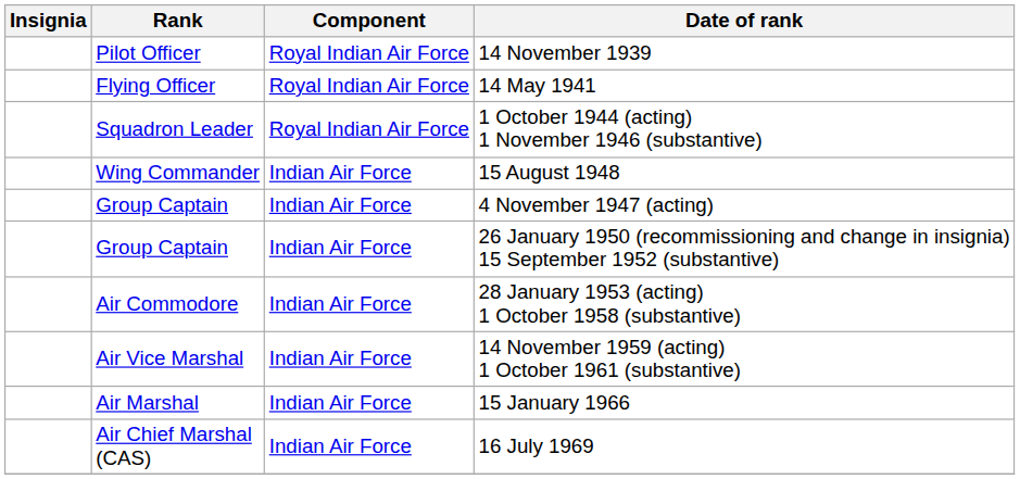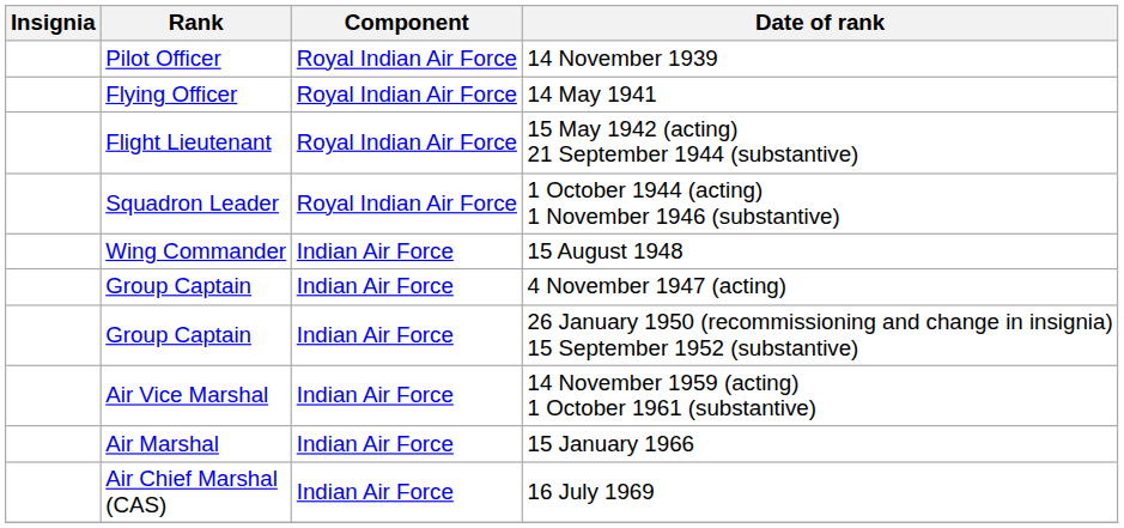+ row: Flight Lieutenant | Royal Indian Air Force | 15 May 1942 (acting) 21 September 1944 (substantive)
- row: Air Commodore | Indian Air Force | 28 January 1953 (acting) 1 October 1958 (substantive)
